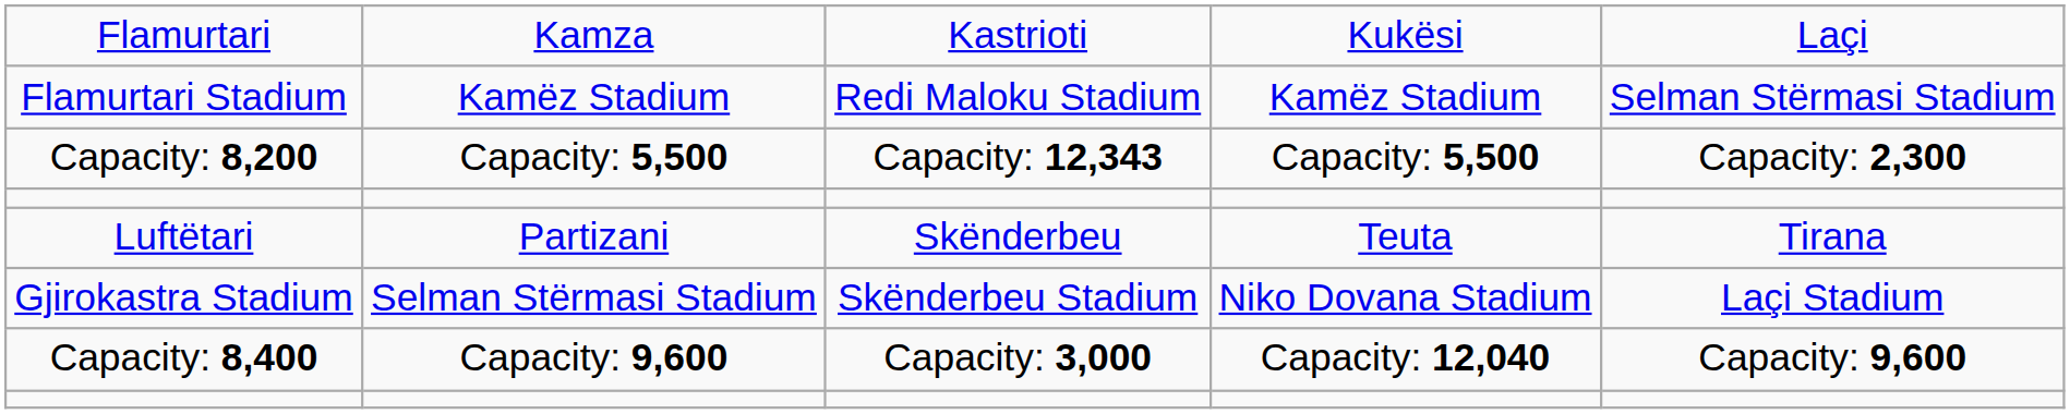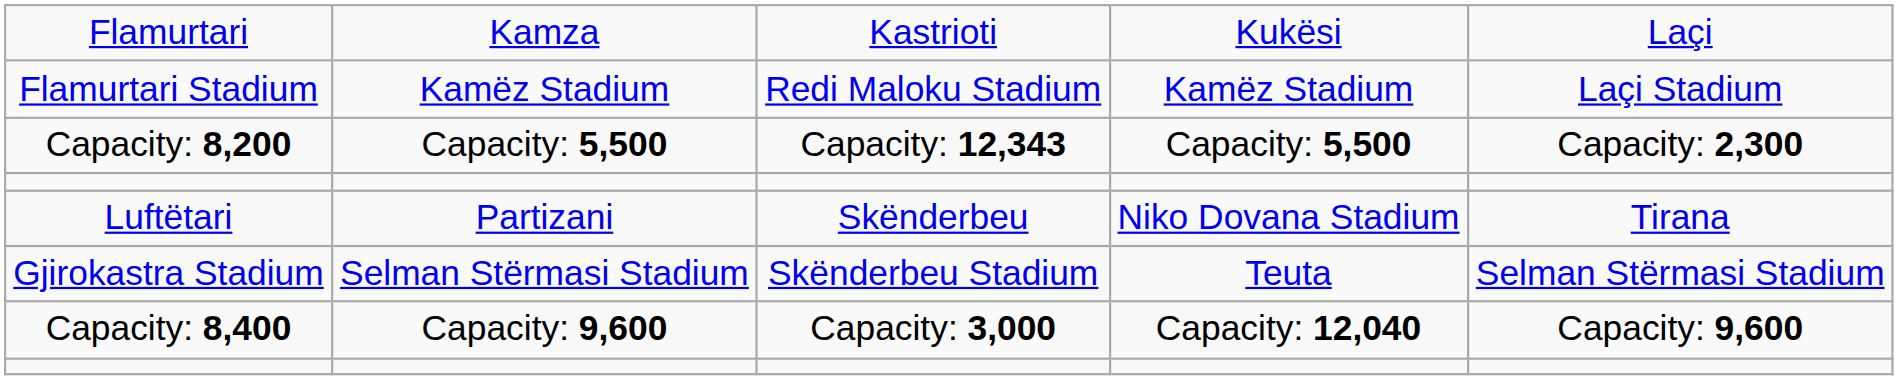Flamurtari Stadium | column 5: Selman Stërmasi Stadium -> Laçi Stadium
Luftëtari | column 4: Teuta -> Niko Dovana Stadium
Gjirokastra Stadium | column 4: Niko Dovana Stadium -> Teuta
Gjirokastra Stadium | column 5: Laçi Stadium -> Selman Stërmasi Stadium
